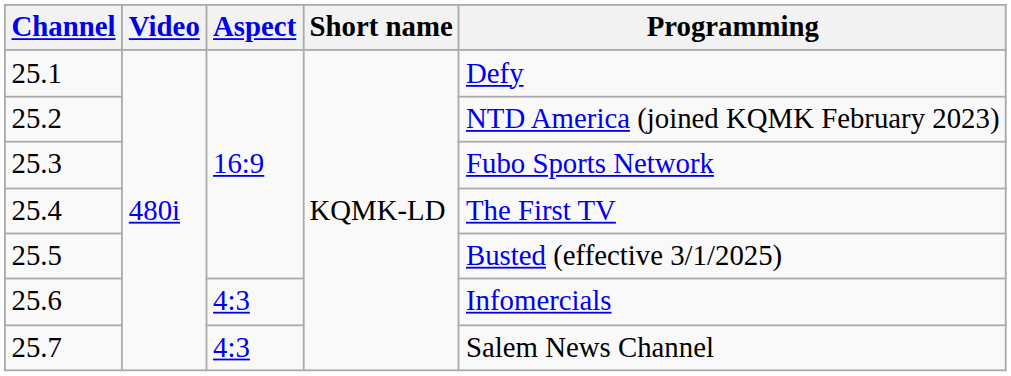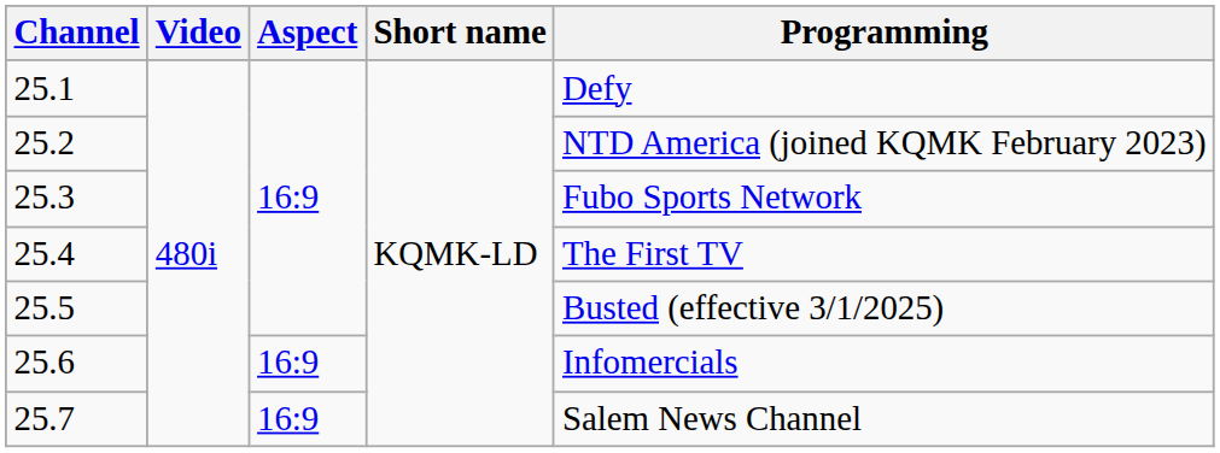25.6 | Aspect: 4:3 -> 16:9
25.7 | Aspect: 4:3 -> 16:9
